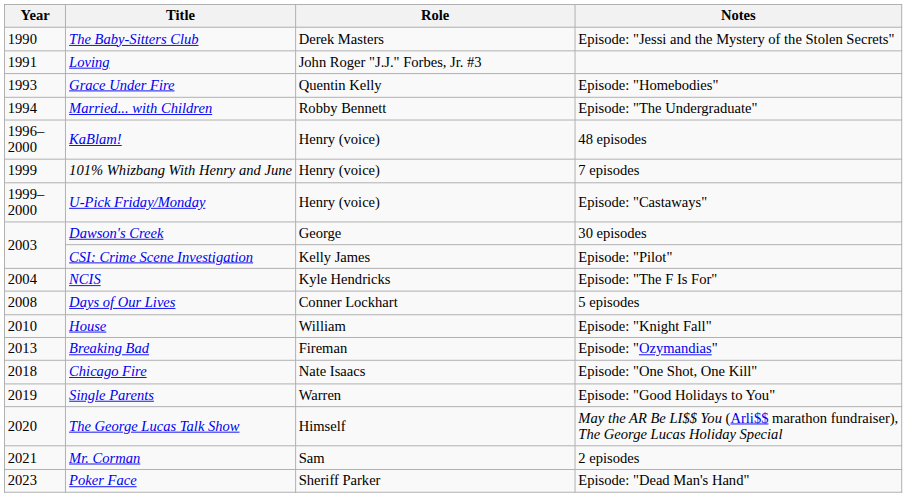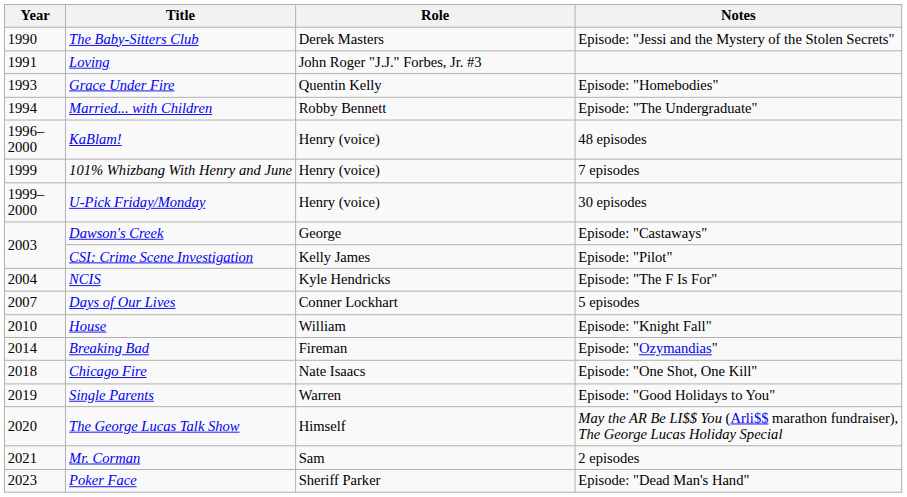U-Pick Friday/Monday | Notes: Episode: "Castaways" -> 30 episodes
Dawson's Creek | Notes: 30 episodes -> Episode: "Castaways"
Days of Our Lives | Year: 2008 -> 2007
Breaking Bad | Year: 2013 -> 2014
